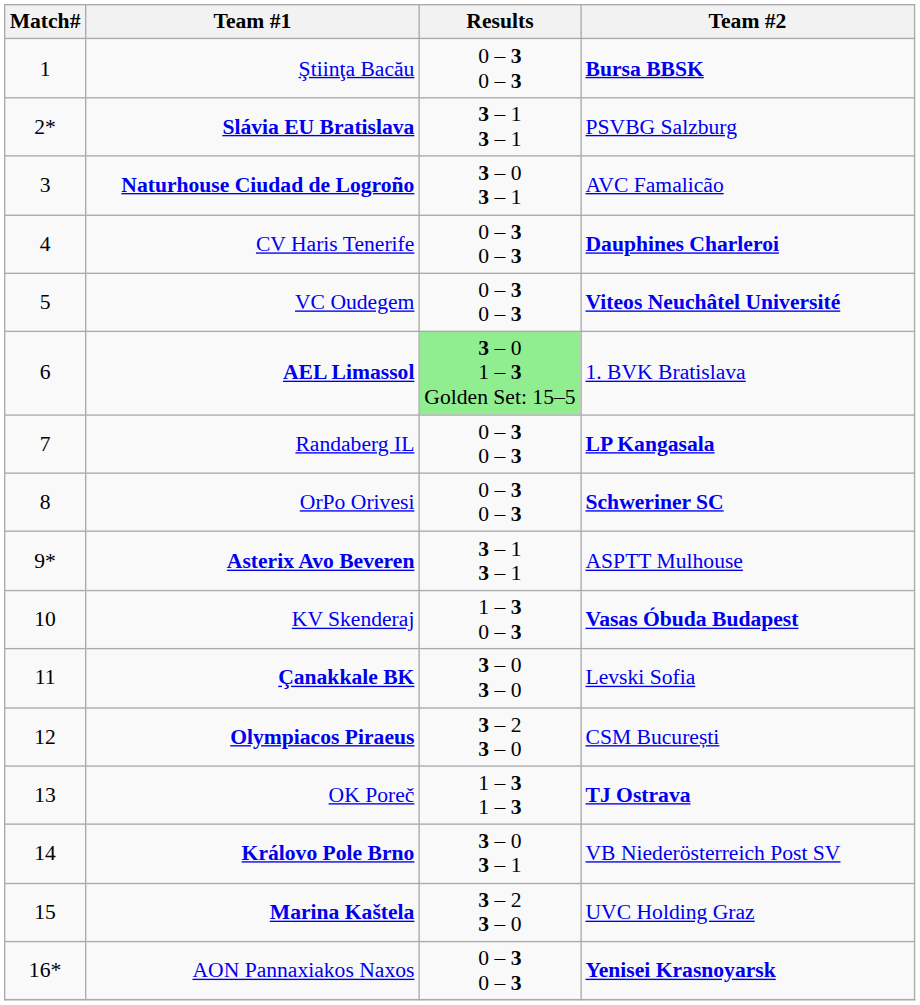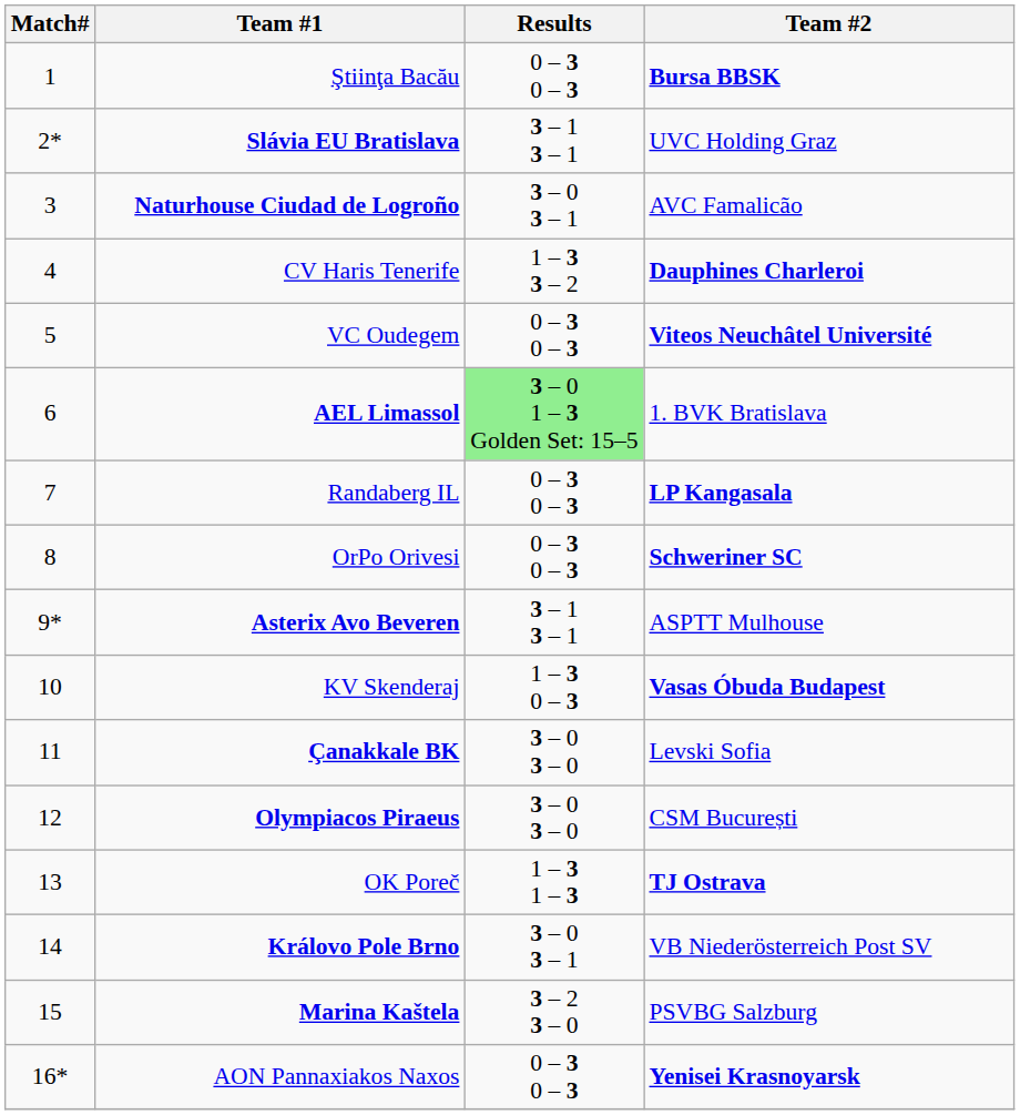Slávia EU Bratislava | Team #2: PSVBG Salzburg -> UVC Holding Graz
CV Haris Tenerife | Results: 0 – 3 0 – 3 -> 1 – 3 3 – 2
Olympiacos Piraeus | Results: 3 – 2 3 – 0 -> 3 – 0 3 – 0
Marina Kaštela | Team #2: UVC Holding Graz -> PSVBG Salzburg
